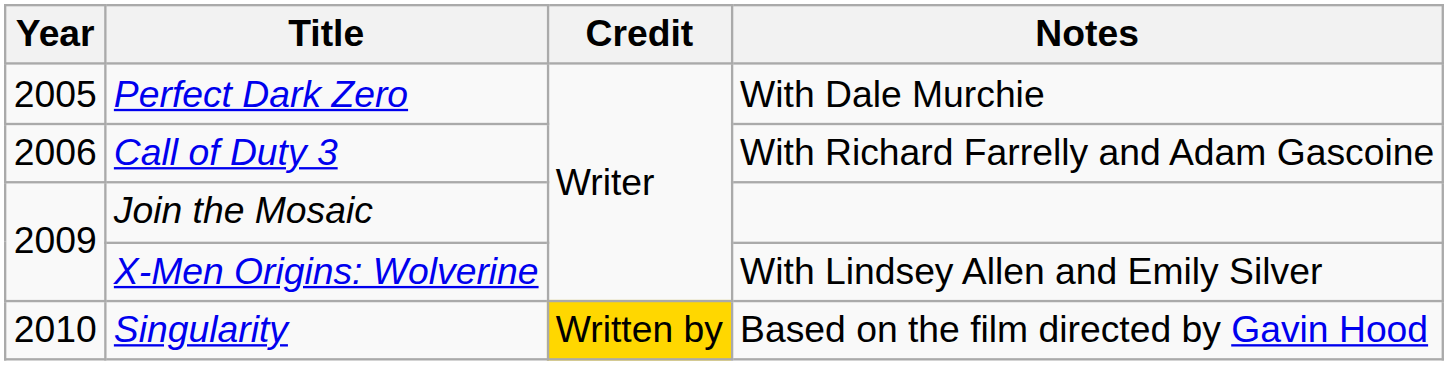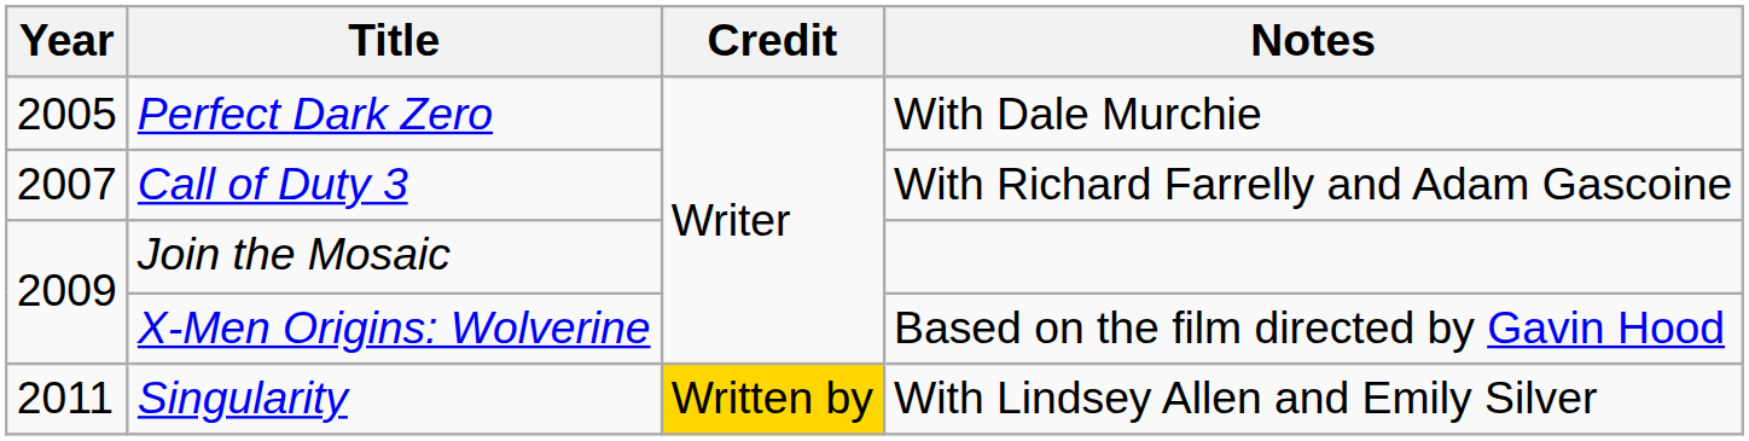Call of Duty 3 | Year: 2006 -> 2007
X-Men Origins: Wolverine | Notes: With Lindsey Allen and Emily Silver -> Based on the film directed by Gavin Hood
Singularity | Year: 2010 -> 2011
Singularity | Notes: Based on the film directed by Gavin Hood -> With Lindsey Allen and Emily Silver
